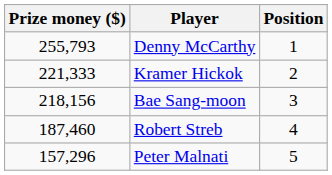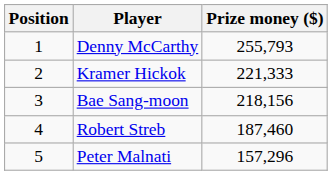columns swapped: Position <-> Prize money ($)
